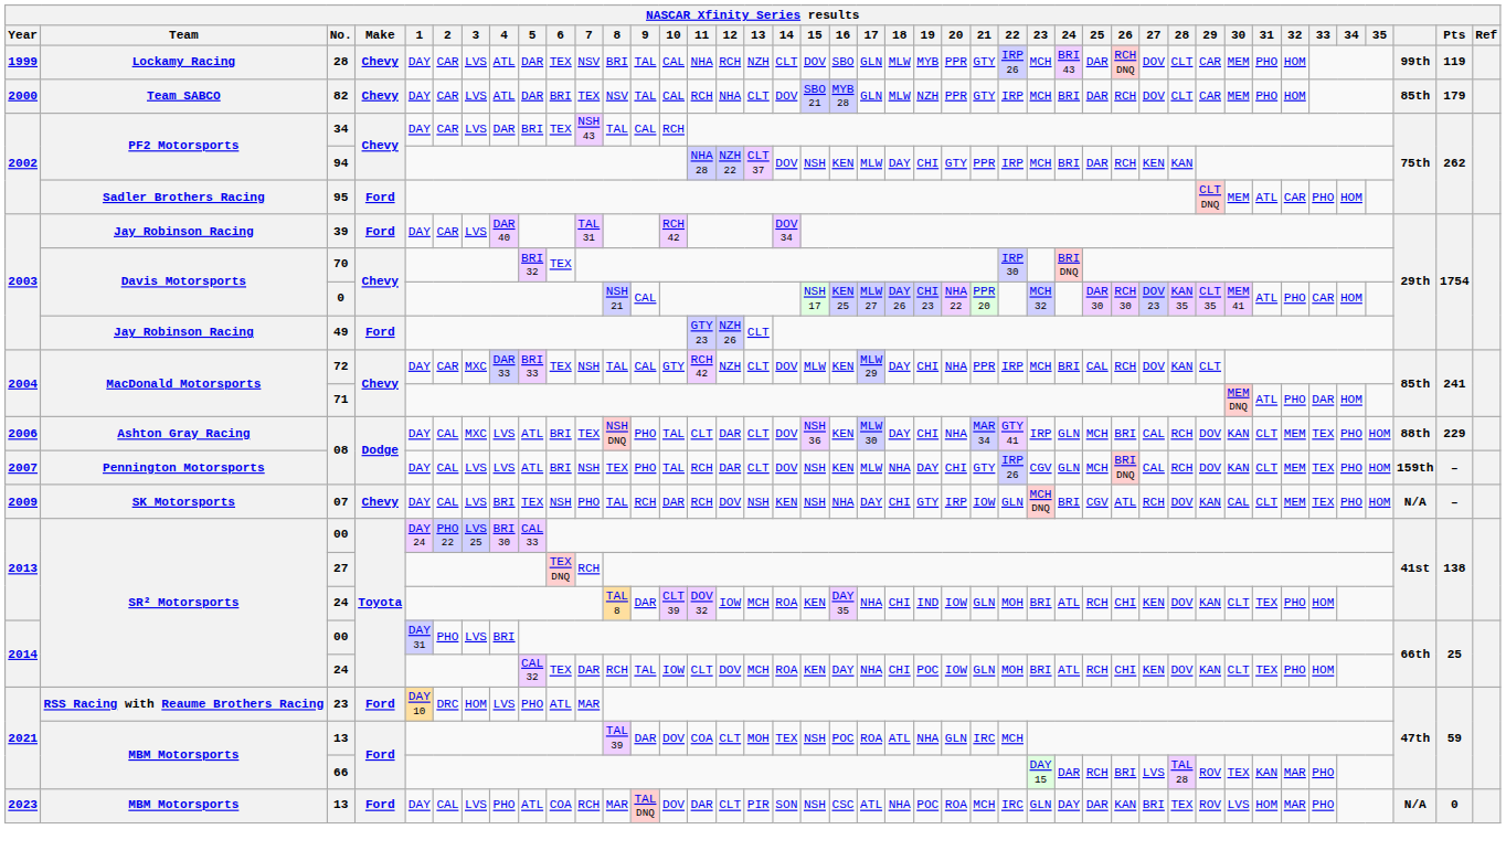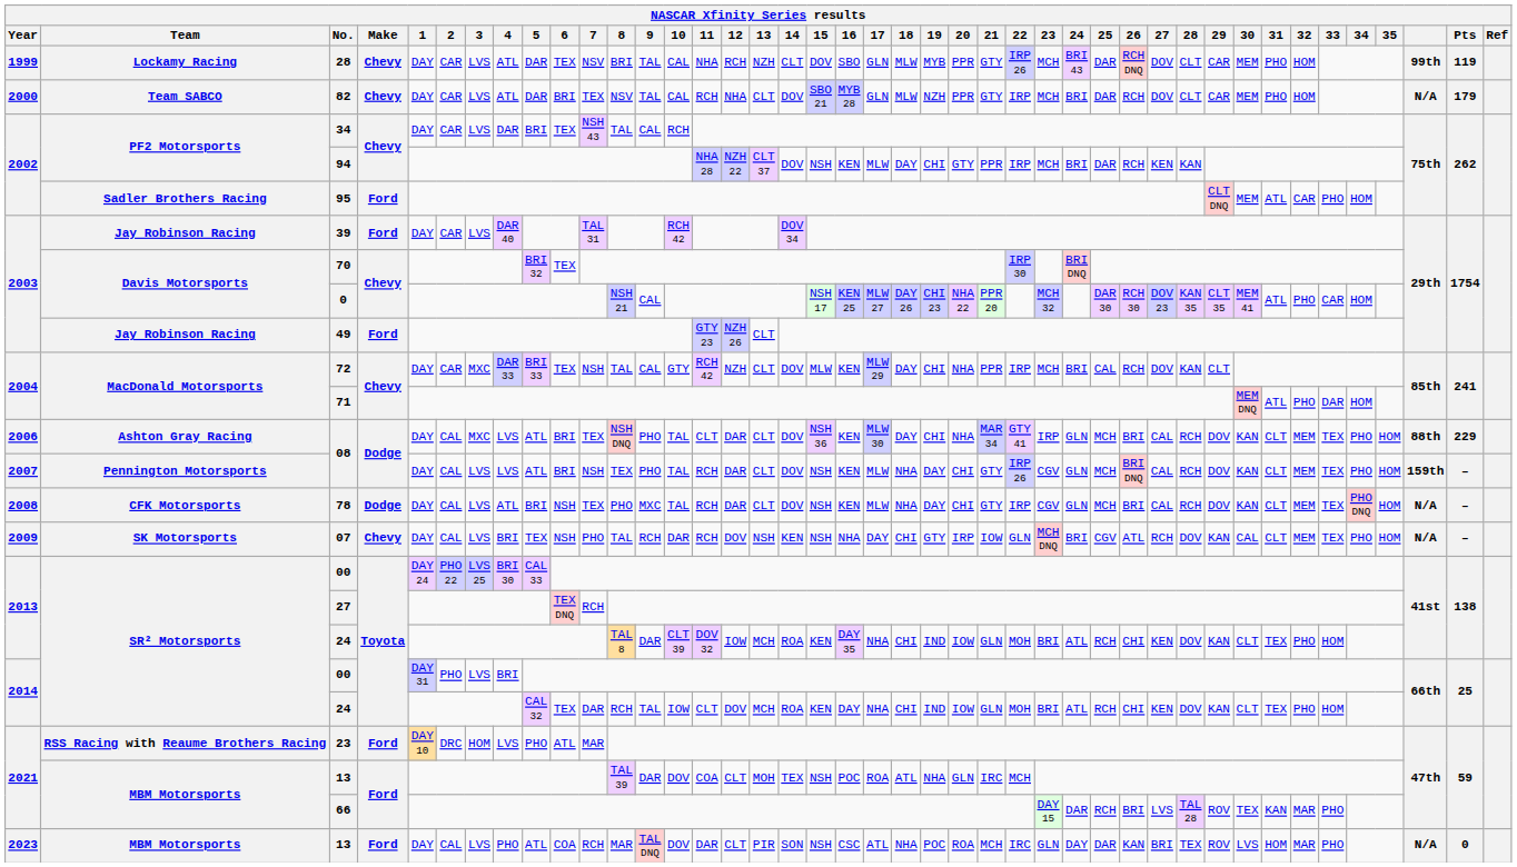82 | column 40: 85th -> N/A
+ row: 2008 | CFK Motorsports | 78 | Dodge | DAY | CAL | LVS | ATL | BRI | NSH | TEX | PHO | MXC | TAL | RCH | DAR | CLT | DOV | NSH | KEN | MLW | NHA | DAY | CHI | GTY | IRP | CGV | GLN | MCH | BRI | CAL | RCH | DOV | KAN | CLT | MEM | TEX | PHO DNQ | HOM | N/A | –
2014 / 24 | 19: POC -> IND
